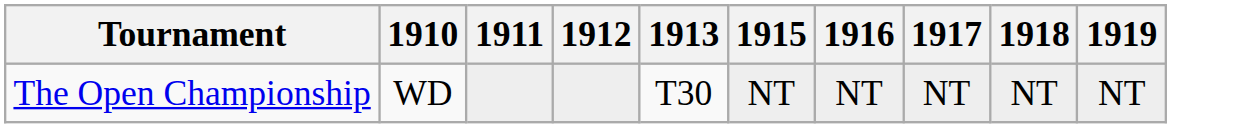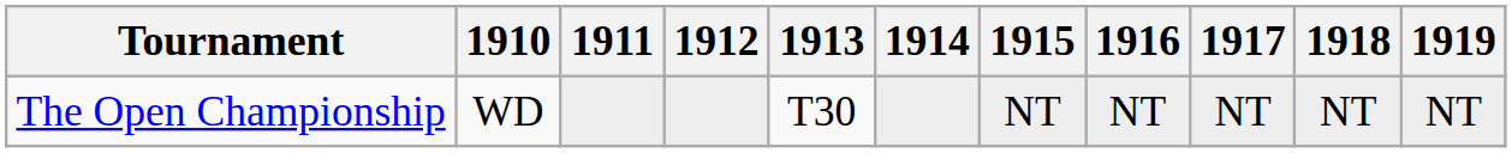+ column: 1914
